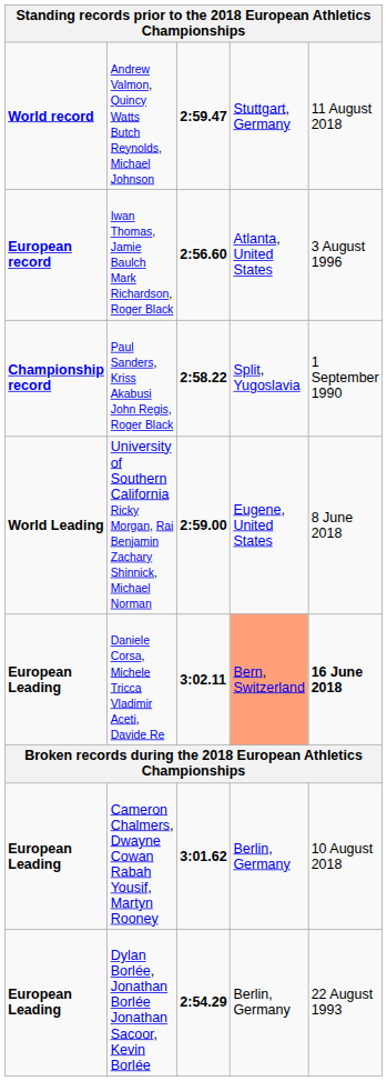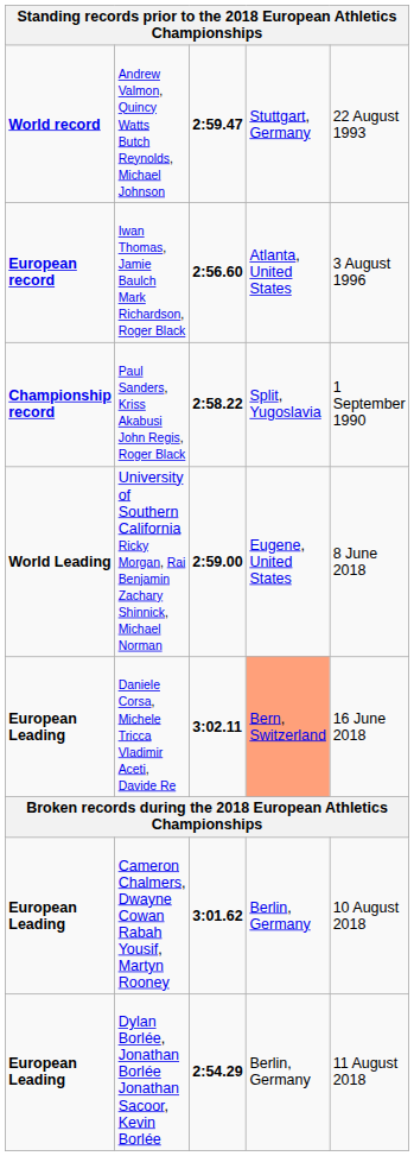Andrew Valmon, Quincy Watts Butch Reynolds, Michael Johnson | column 5: 11 August 2018 -> 22 August 1993
Daniele Corsa, Michele Tricca Vladimir Aceti, Davide Re | column 5: bold -> normal
Dylan Borlée, Jonathan Borlée Jonathan Sacoor, Kevin Borlée | column 5: 22 August 1993 -> 11 August 2018
